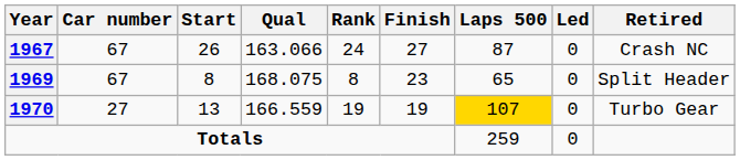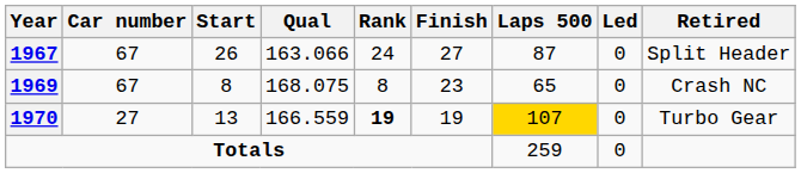1967 | Retired: Crash NC -> Split Header
1969 | Retired: Split Header -> Crash NC
1970 | Rank: normal -> bold
